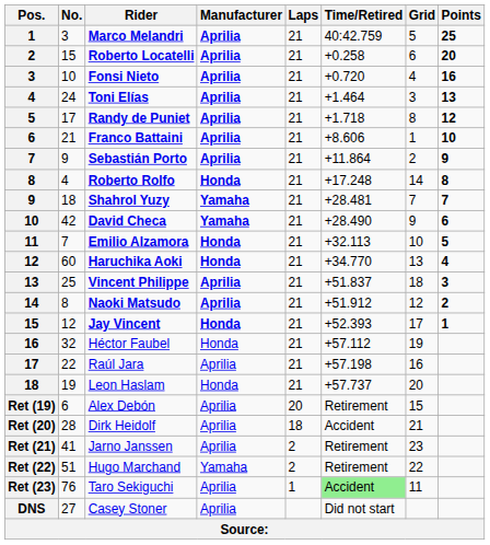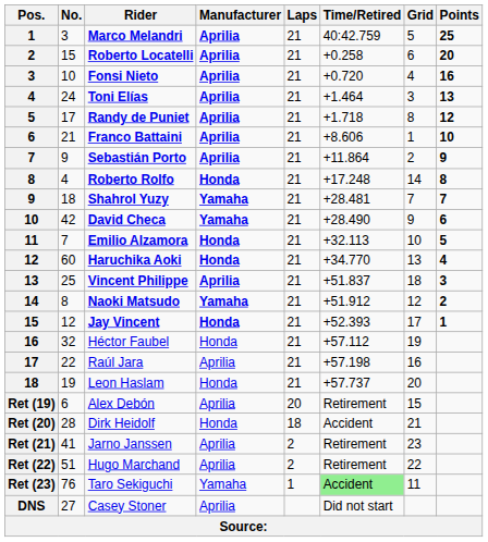Naoki Matsudo | Manufacturer: Aprilia -> Yamaha
Dirk Heidolf | Manufacturer: Aprilia -> Honda
Hugo Marchand | Manufacturer: Yamaha -> Aprilia
Taro Sekiguchi | Manufacturer: Aprilia -> Yamaha
